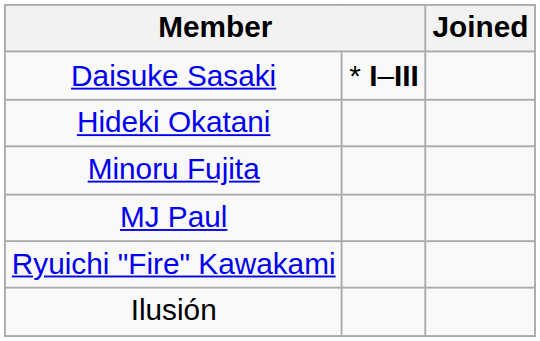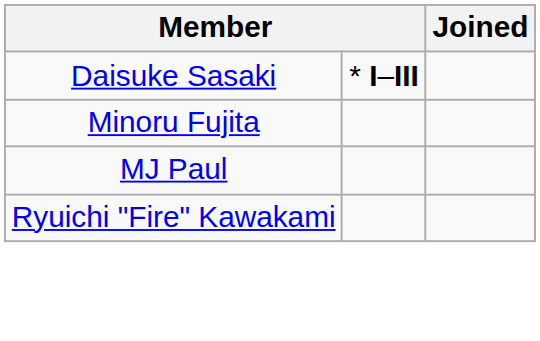- row: Hideki Okatani
- row: Ilusión
